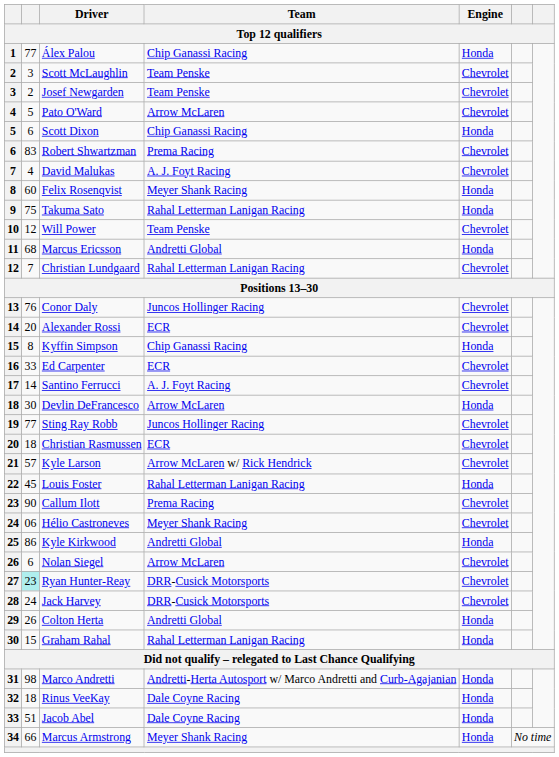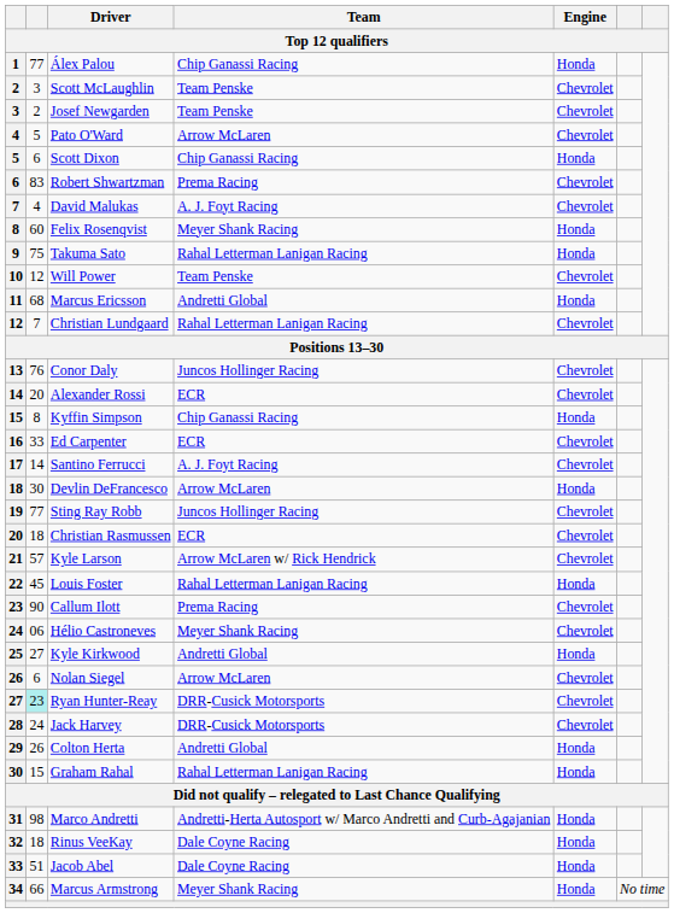Kyle Kirkwood | column 2: 86 -> 27
